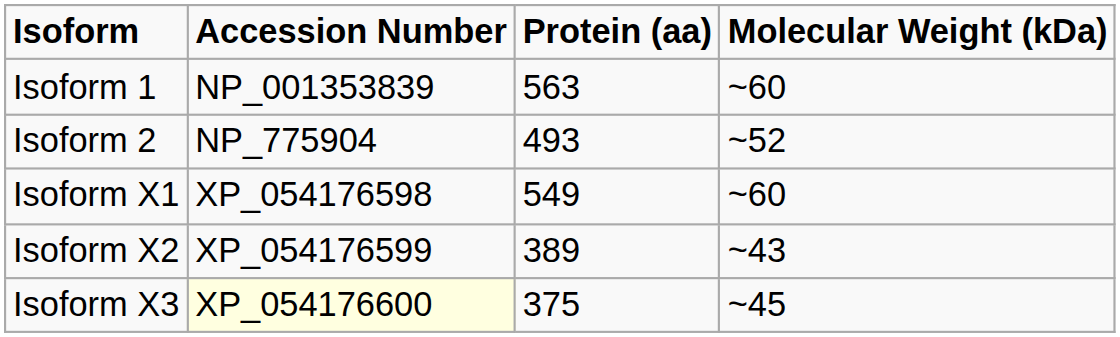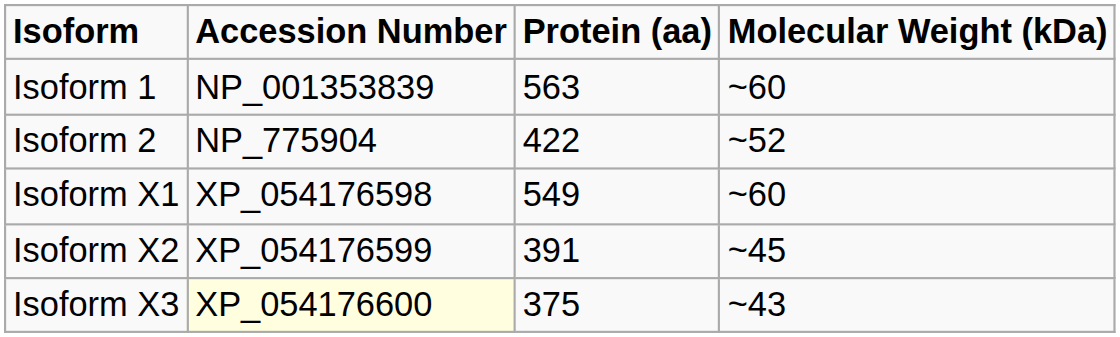Isoform 2 | Protein (aa): 493 -> 422
Isoform X2 | Protein (aa): 389 -> 391
Isoform X2 | Molecular Weight (kDa): ~43 -> ~45
Isoform X3 | Molecular Weight (kDa): ~45 -> ~43
